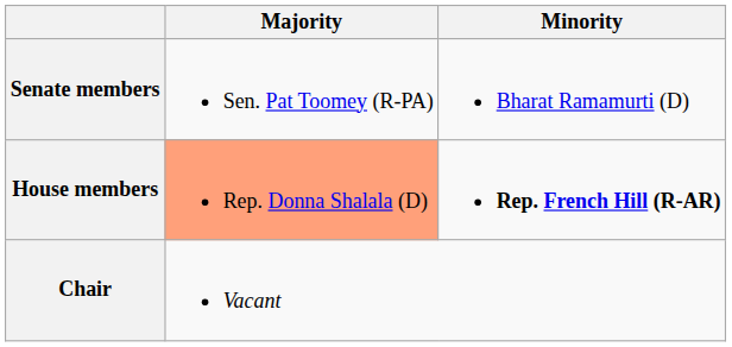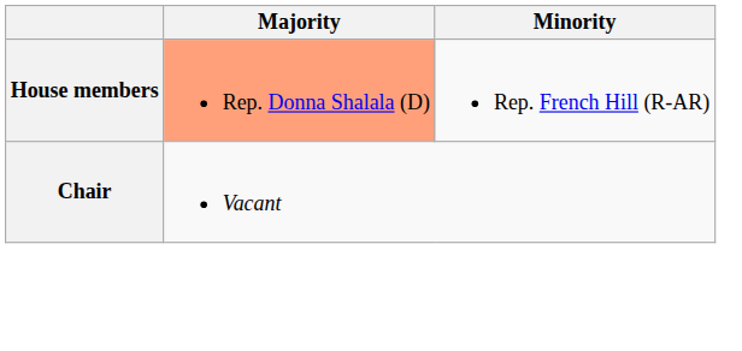- row: Senate members | Sen. Pat Toomey (R-PA) | Bharat Ramamurti (D)
House members | Minority: bold -> normal
